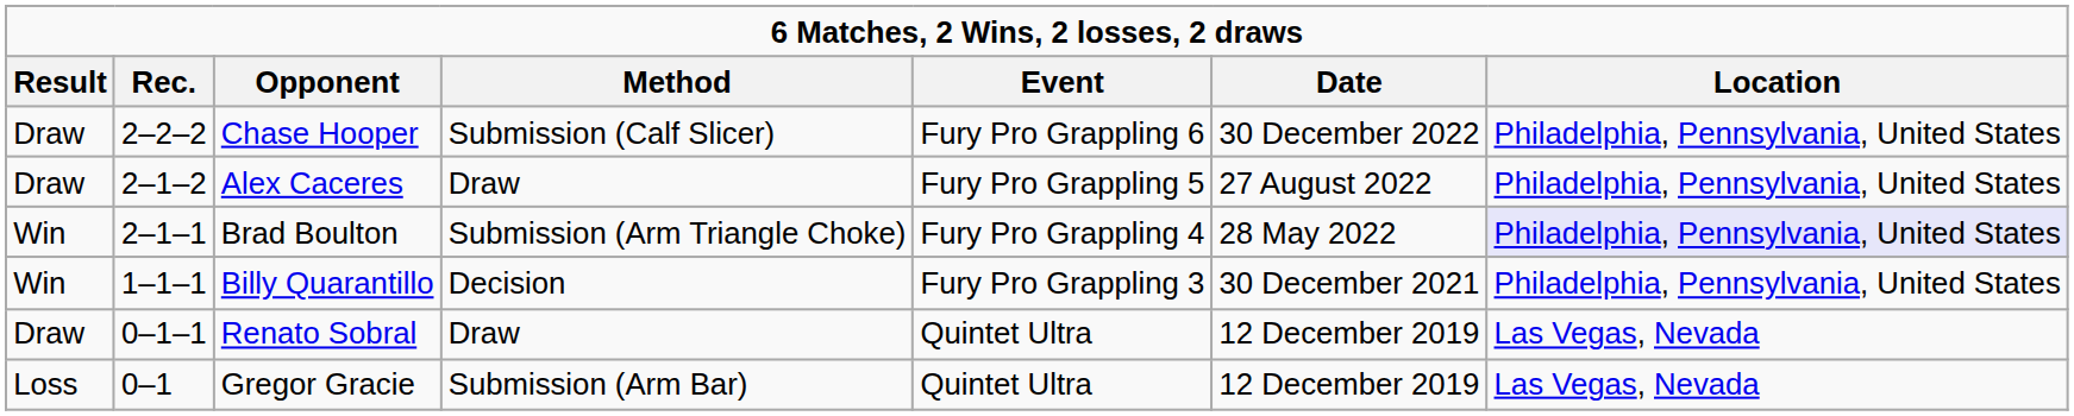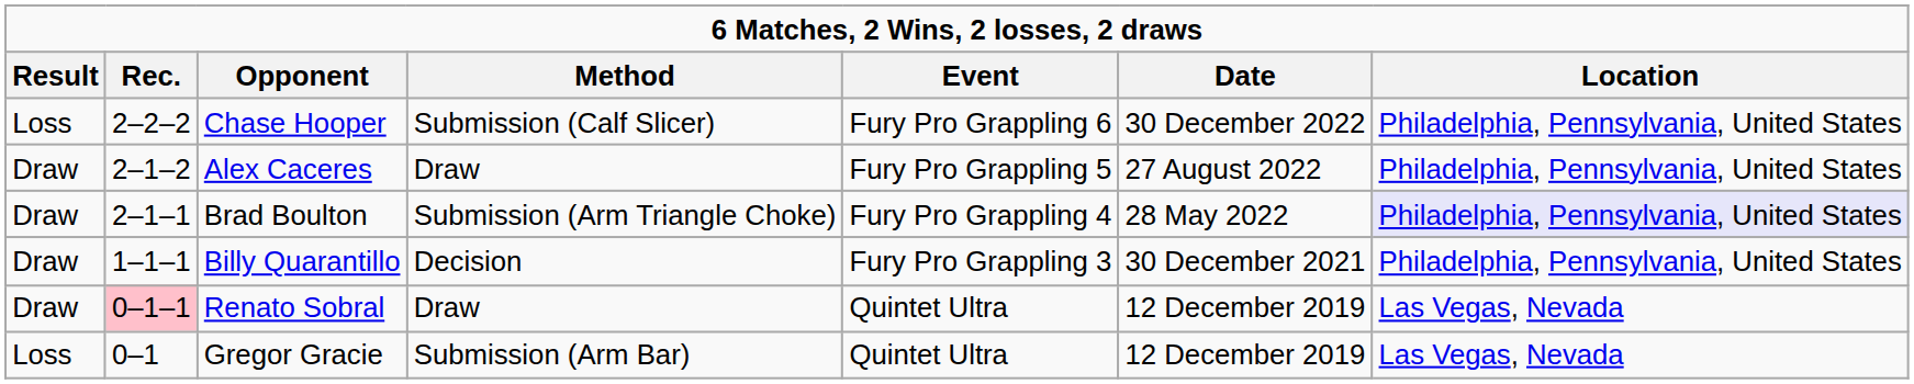Chase Hooper | Result: Draw -> Loss
Brad Boulton | Result: Win -> Draw
Billy Quarantillo | Result: Win -> Draw
Renato Sobral | Rec.: no background -> pink background
